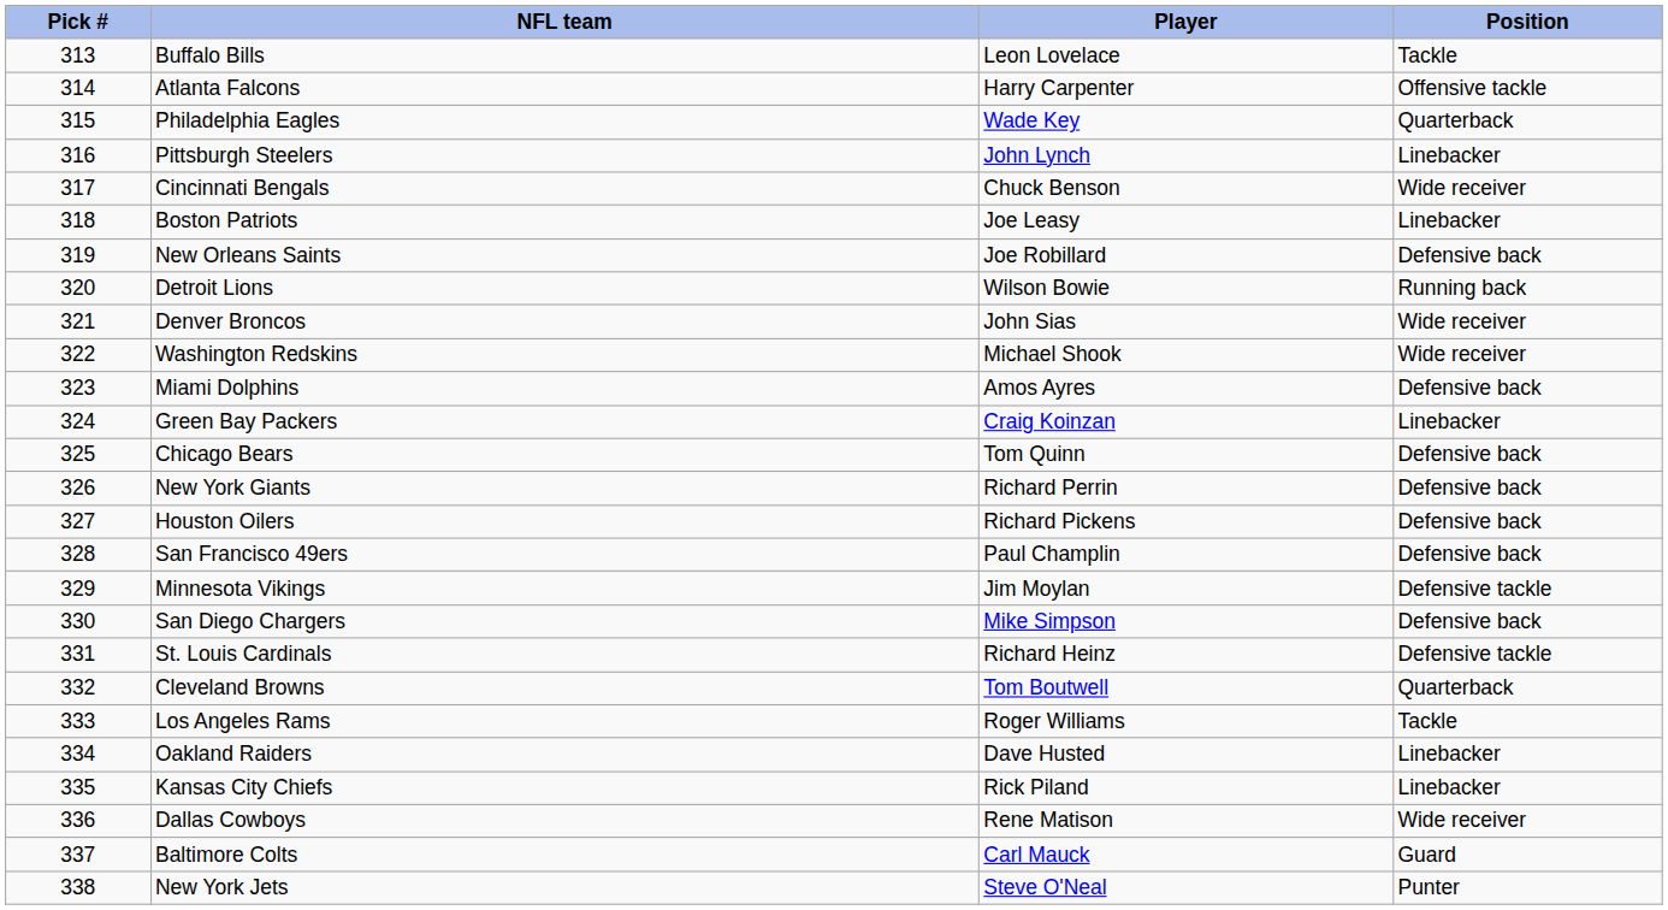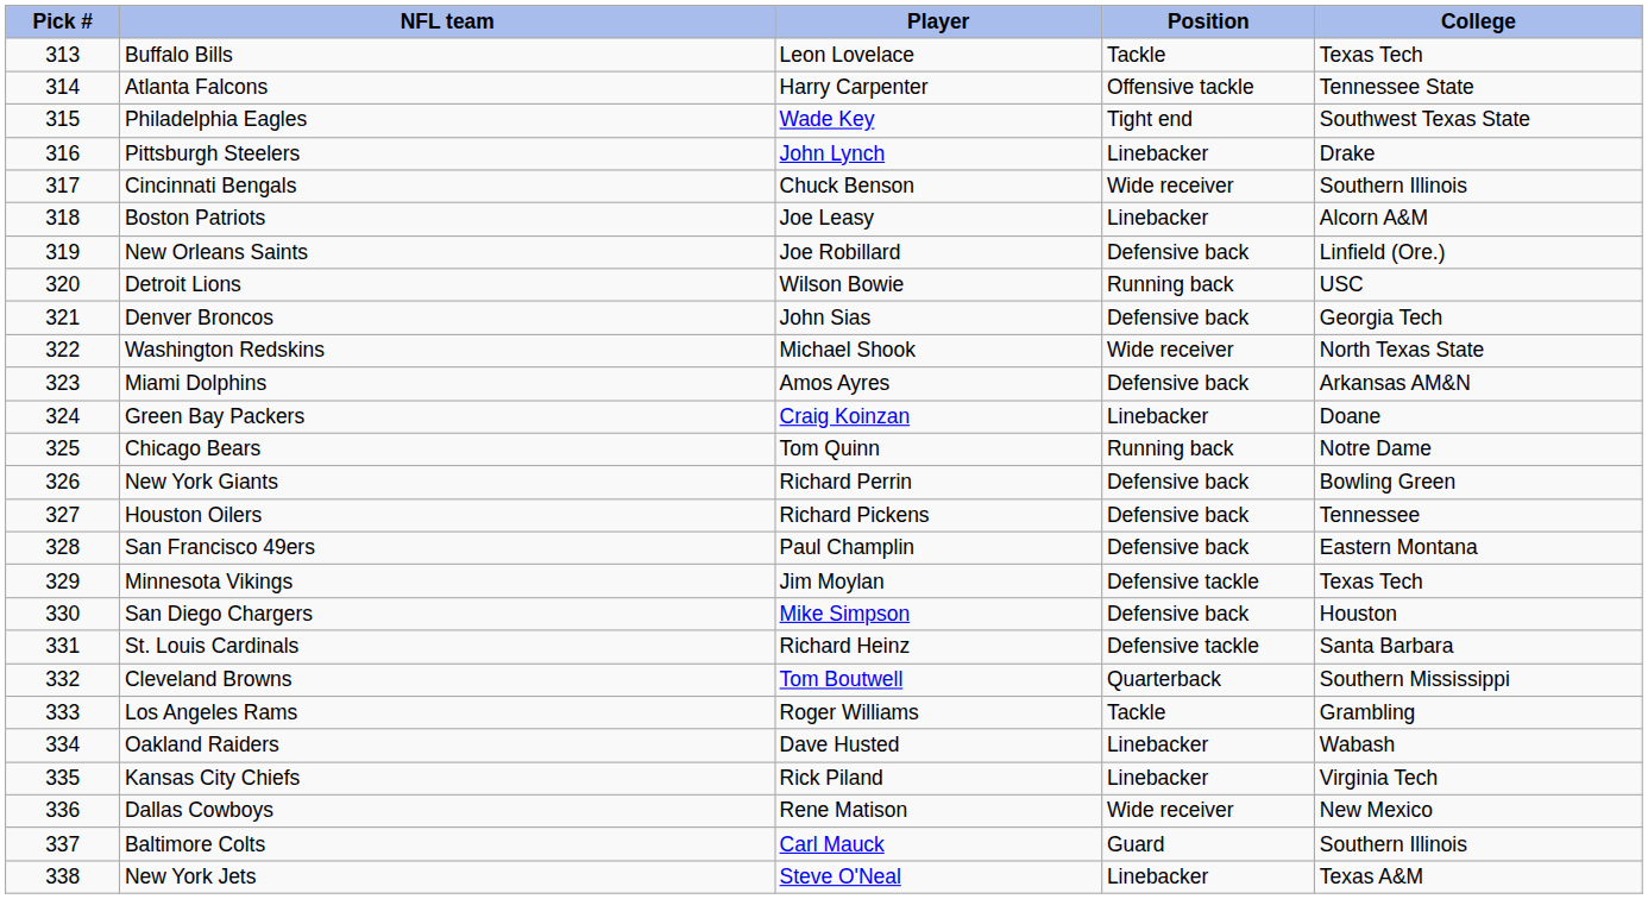+ column: College | Texas Tech | Tennessee State | Southwest Texas State | Drake | Southern Illinois | Alcorn A&M | Linfield (Ore.) | USC | Georgia Tech | North Texas State | Arkansas AM&N | Doane | Notre Dame | Bowling Green | Tennessee | Eastern Montana | Texas Tech | Houston | Santa Barbara | Southern Mississippi | Grambling | Wabash | Virginia Tech | New Mexico | Southern Illinois | Texas A&M
Philadelphia Eagles | Position: Quarterback -> Tight end
Denver Broncos | Position: Wide receiver -> Defensive back
Chicago Bears | Position: Defensive back -> Running back
New York Jets | Position: Punter -> Linebacker
